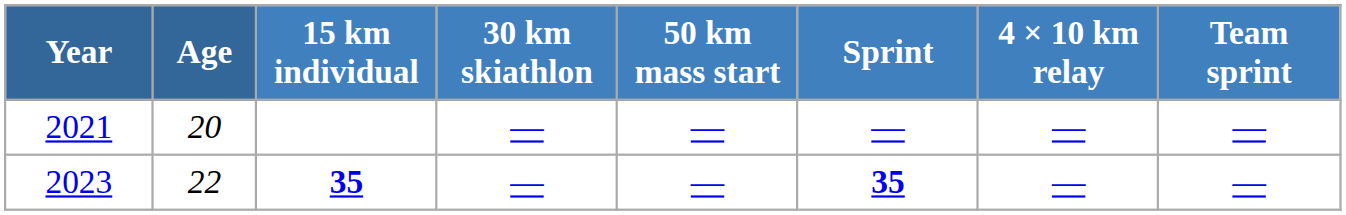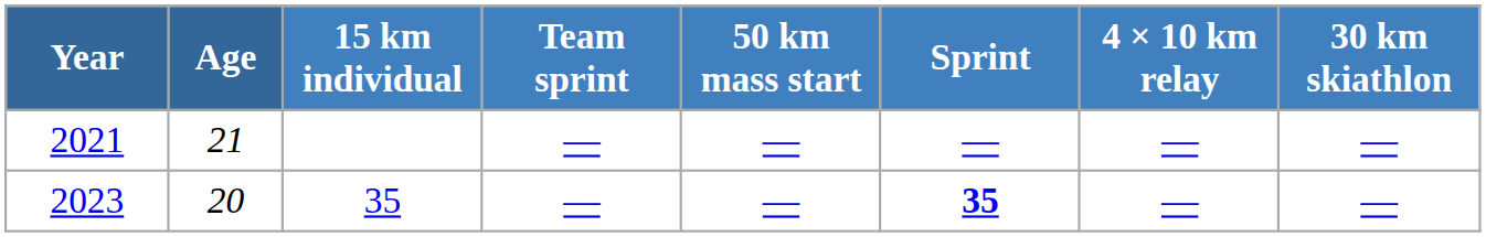columns swapped: 30 km skiathlon <-> Team sprint
2021 | Age: 20 -> 21
2023 | Age: 22 -> 20
2023 | 15 km individual: bold -> normal
